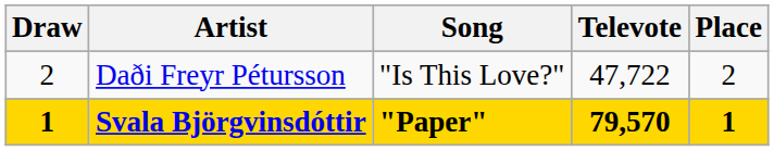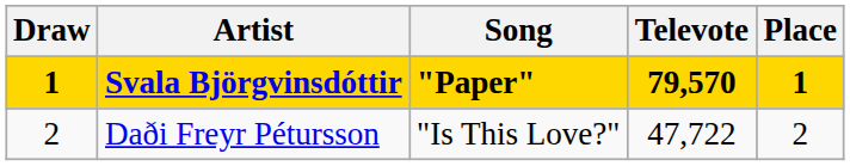rows swapped: Svala Björgvinsdóttir <-> Daði Freyr Pétursson
